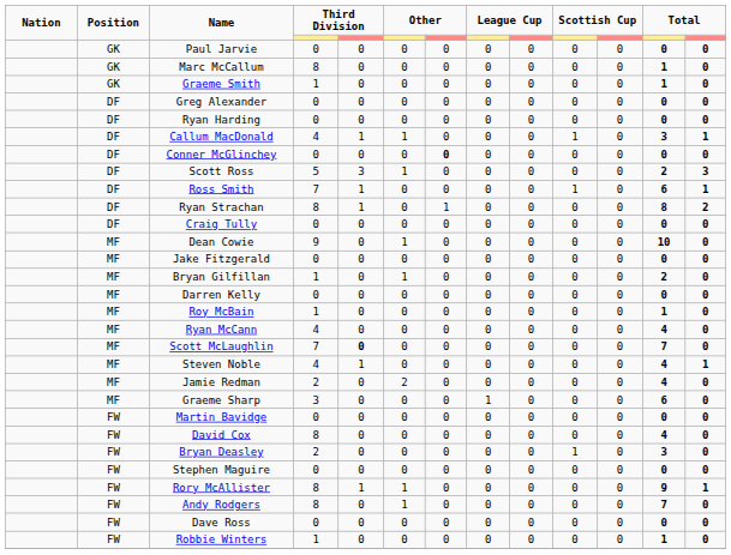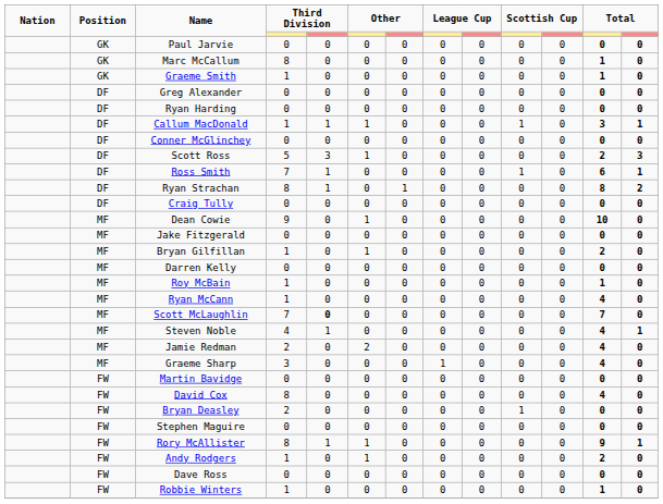Callum MacDonald | column 4: 4 -> 1
Conner McGlinchey | column 7: bold -> normal
Ryan McCann | column 4: 4 -> 1
Graeme Sharp | column 12: 6 -> 4
Bryan Deasley | column 12: 3 -> 0
Andy Rodgers | column 4: 8 -> 1
Andy Rodgers | column 12: 7 -> 2
